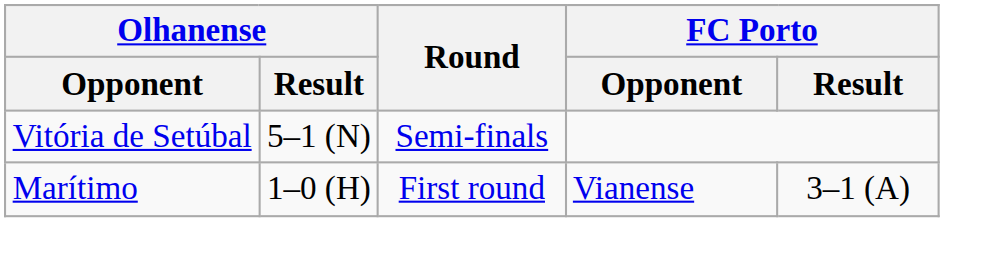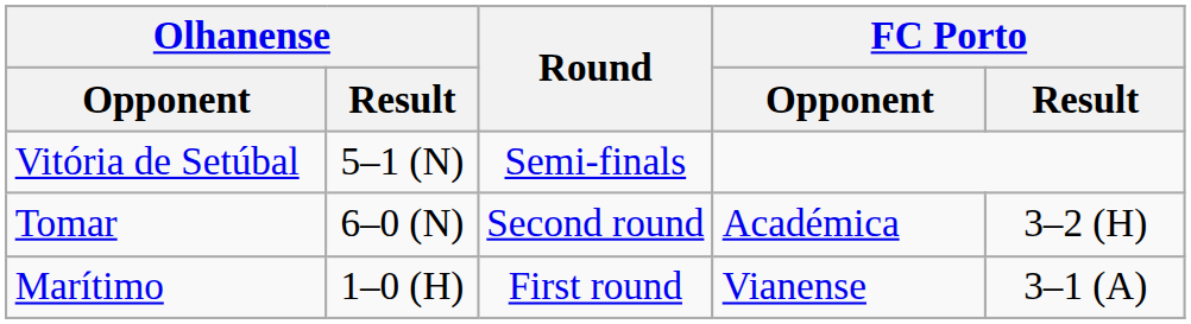+ row: Tomar | 6–0 (N) | Second round | Académica | 3–2 (H)
